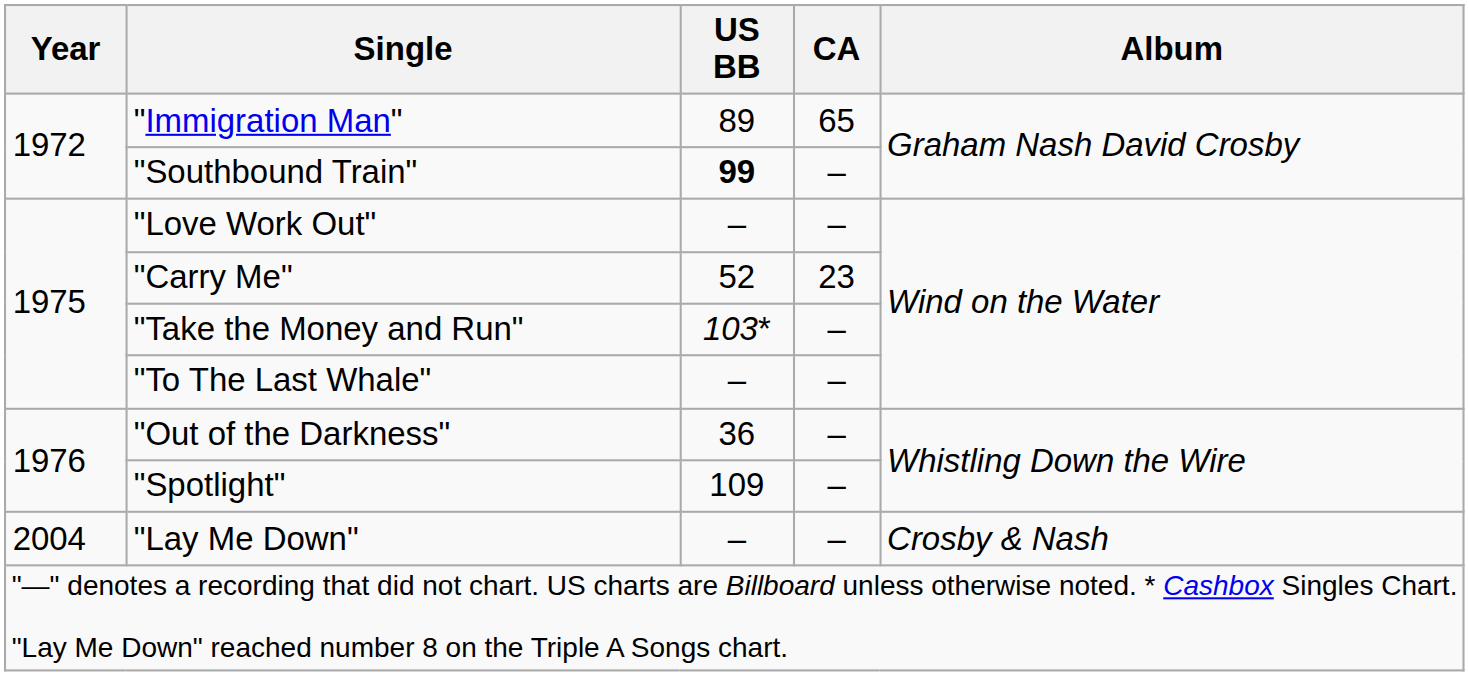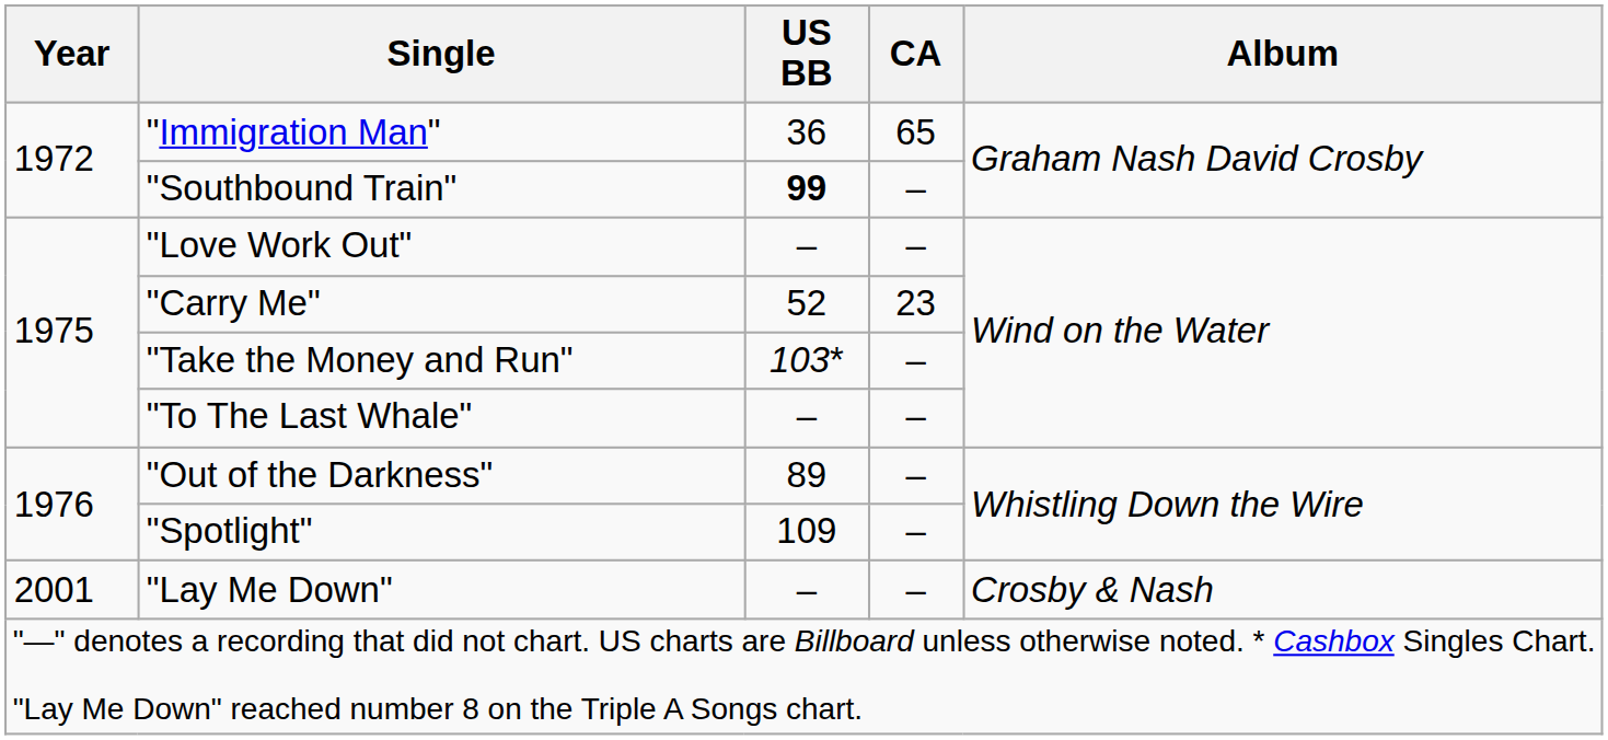"Immigration Man" | US BB: 89 -> 36
"Out of the Darkness" | US BB: 36 -> 89
"Lay Me Down" | Year: 2004 -> 2001
